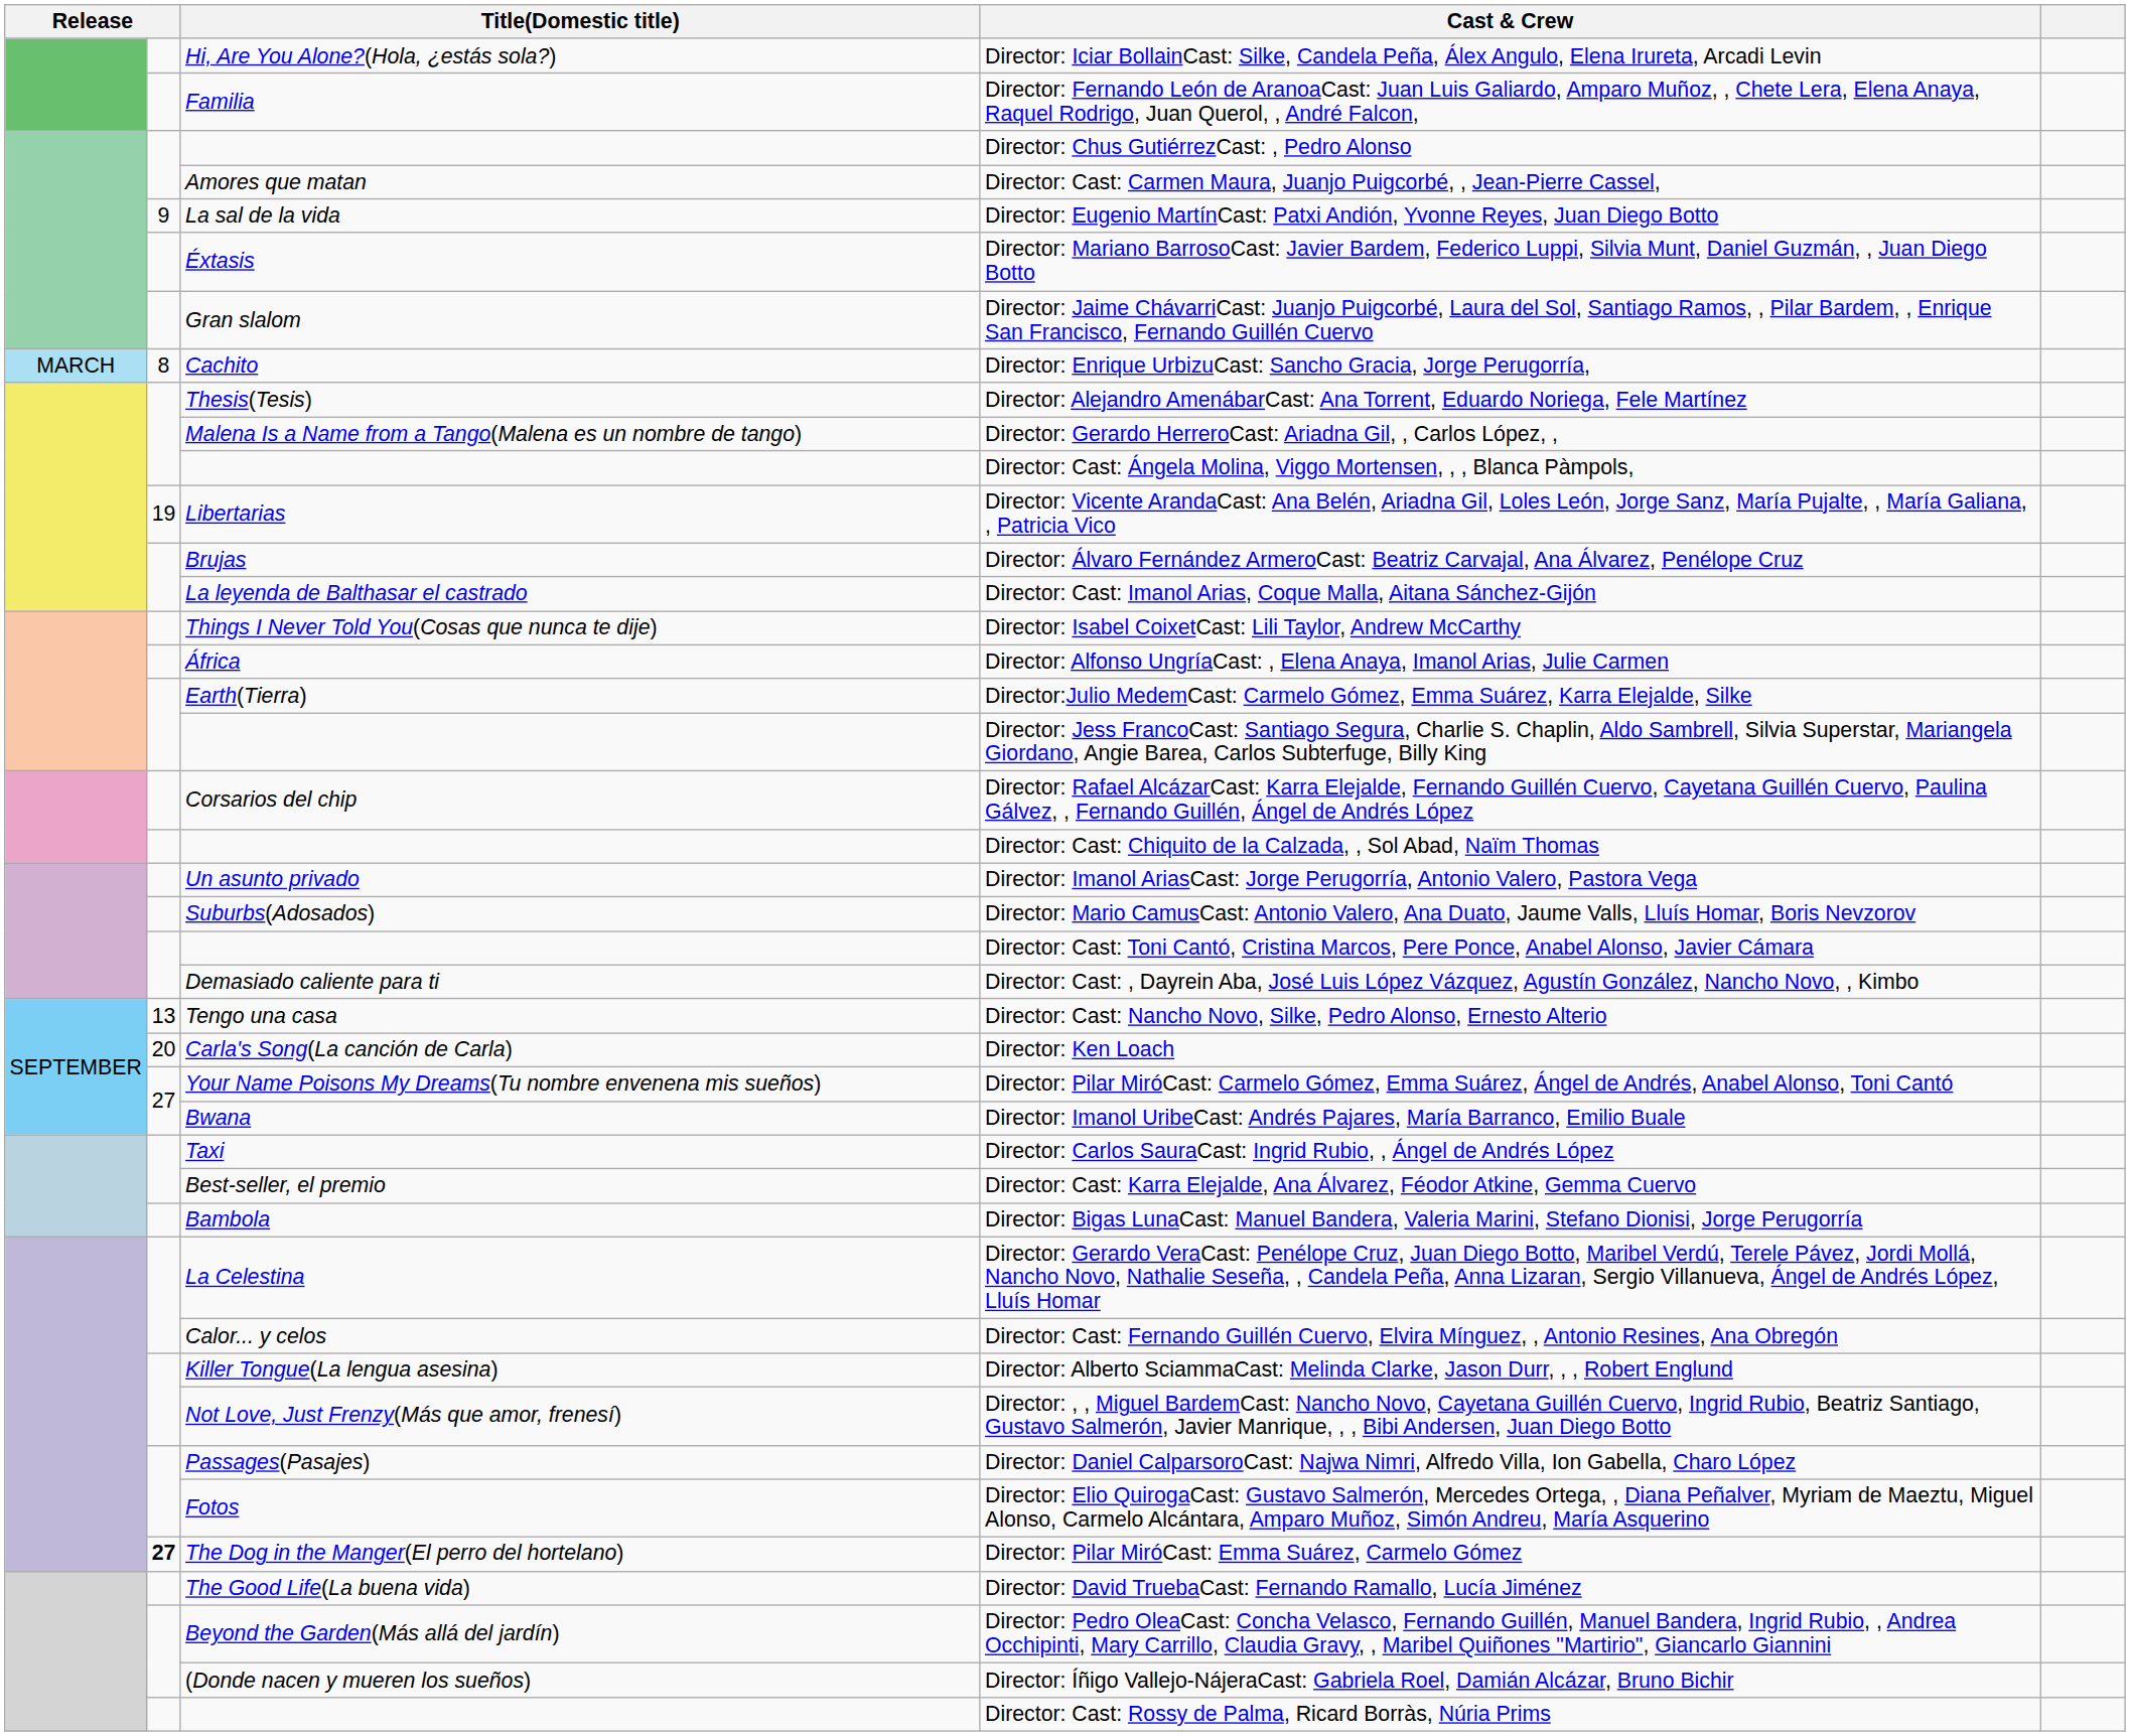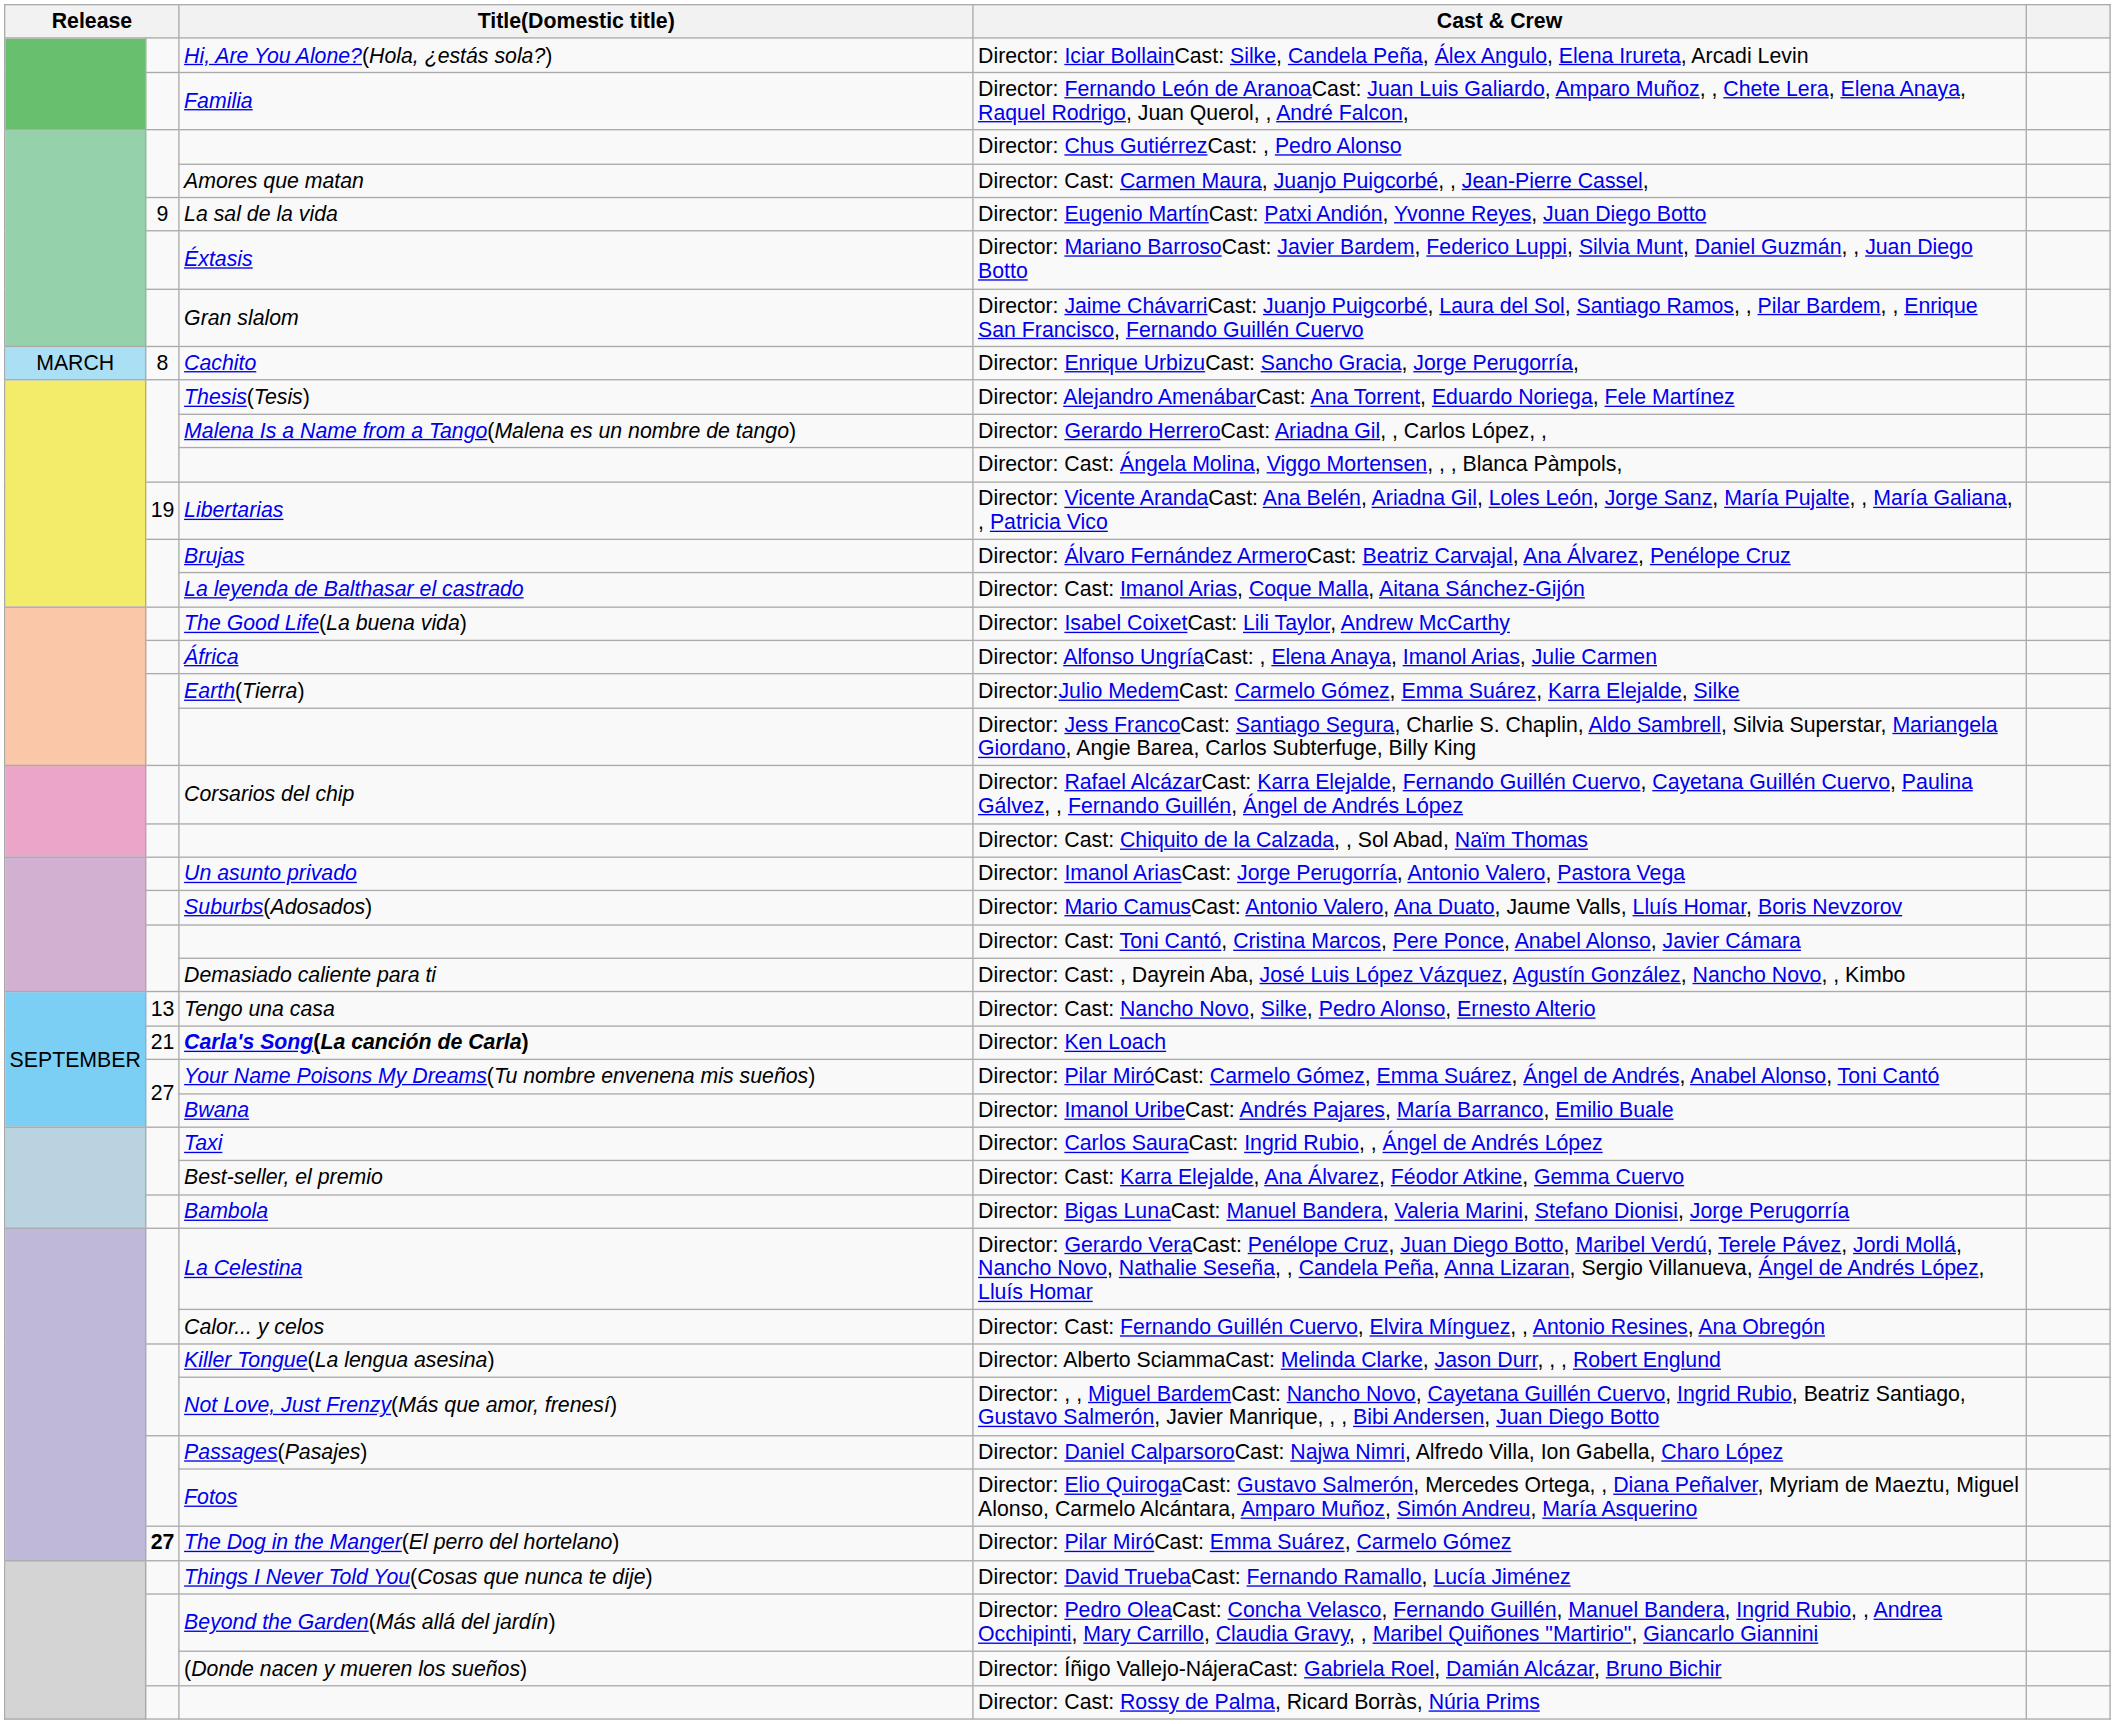Director: Isabel CoixetCast: Lili Taylor, Andrew McCarthy | Title(Domestic title): Things I Never Told You(Cosas que nunca te dije) -> The Good Life(La buena vida)
Director: Ken Loach | column 2: 20 -> 21
Director: Ken Loach | Title(Domestic title): normal -> bold
Director: David TruebaCast: Fernando Ramallo, Lucía Jiménez | Title(Domestic title): The Good Life(La buena vida) -> Things I Never Told You(Cosas que nunca te dije)
